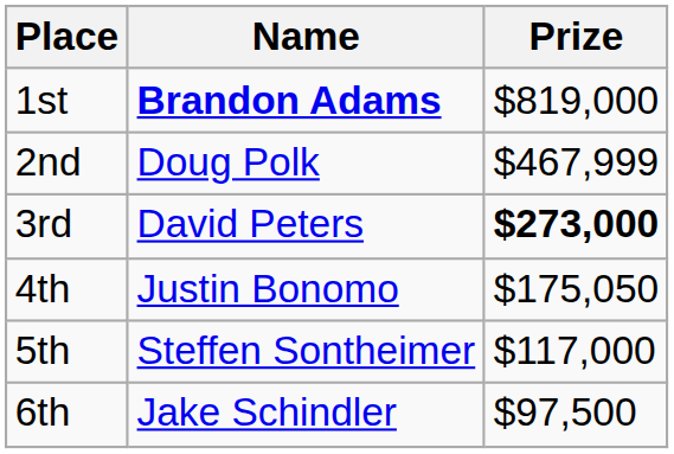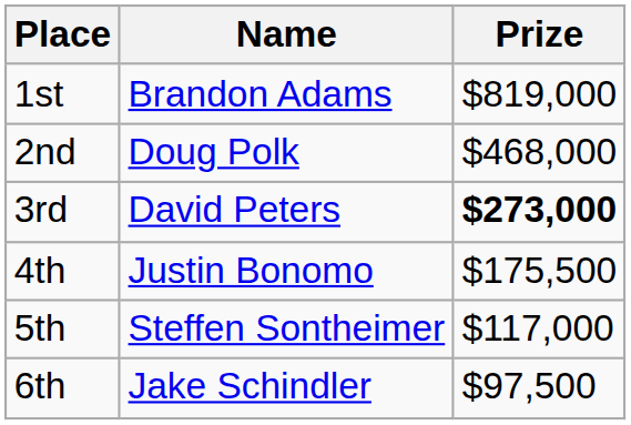1st | Name: bold -> normal
2nd | Prize: $467,999 -> $468,000
4th | Prize: $175,050 -> $175,500
